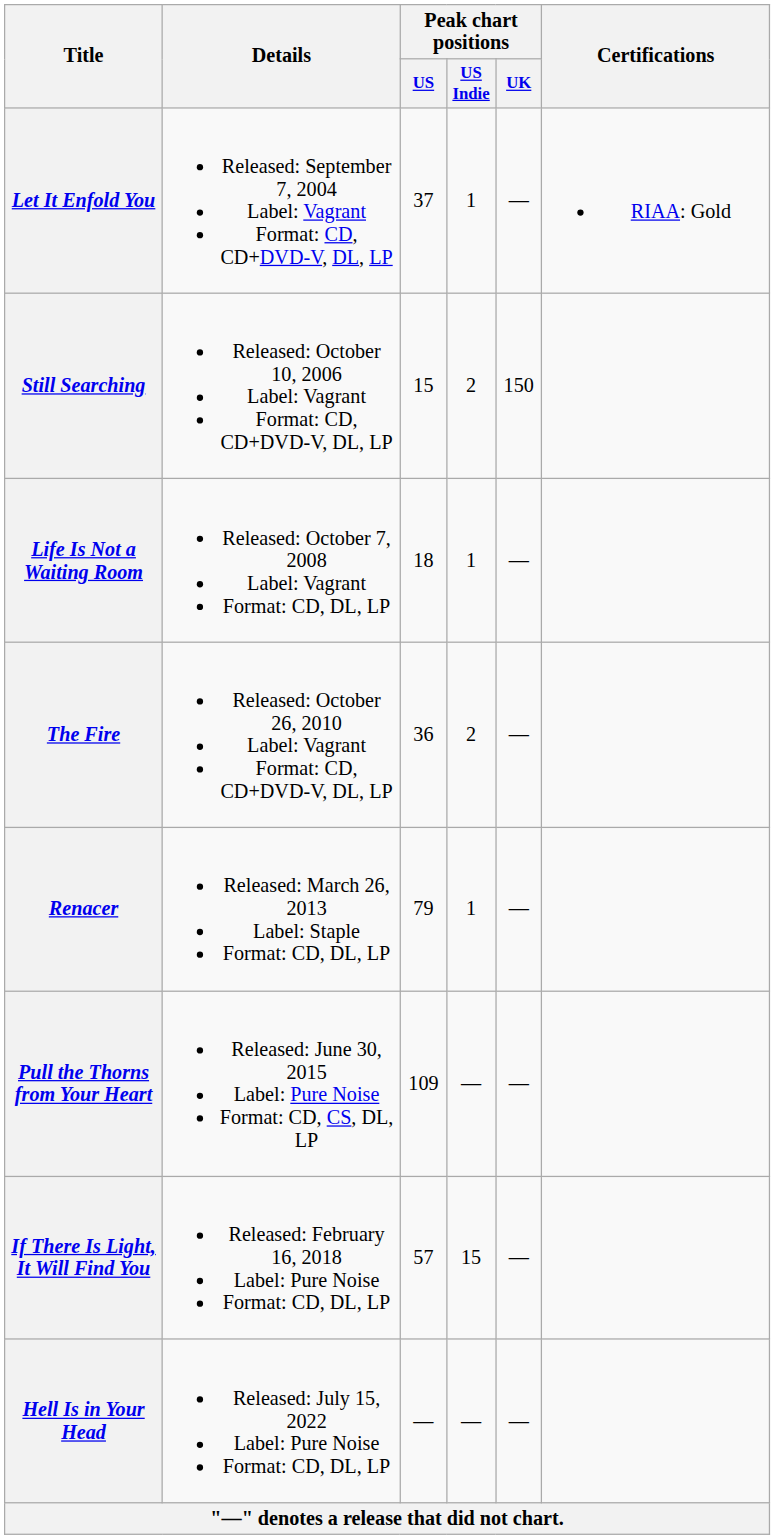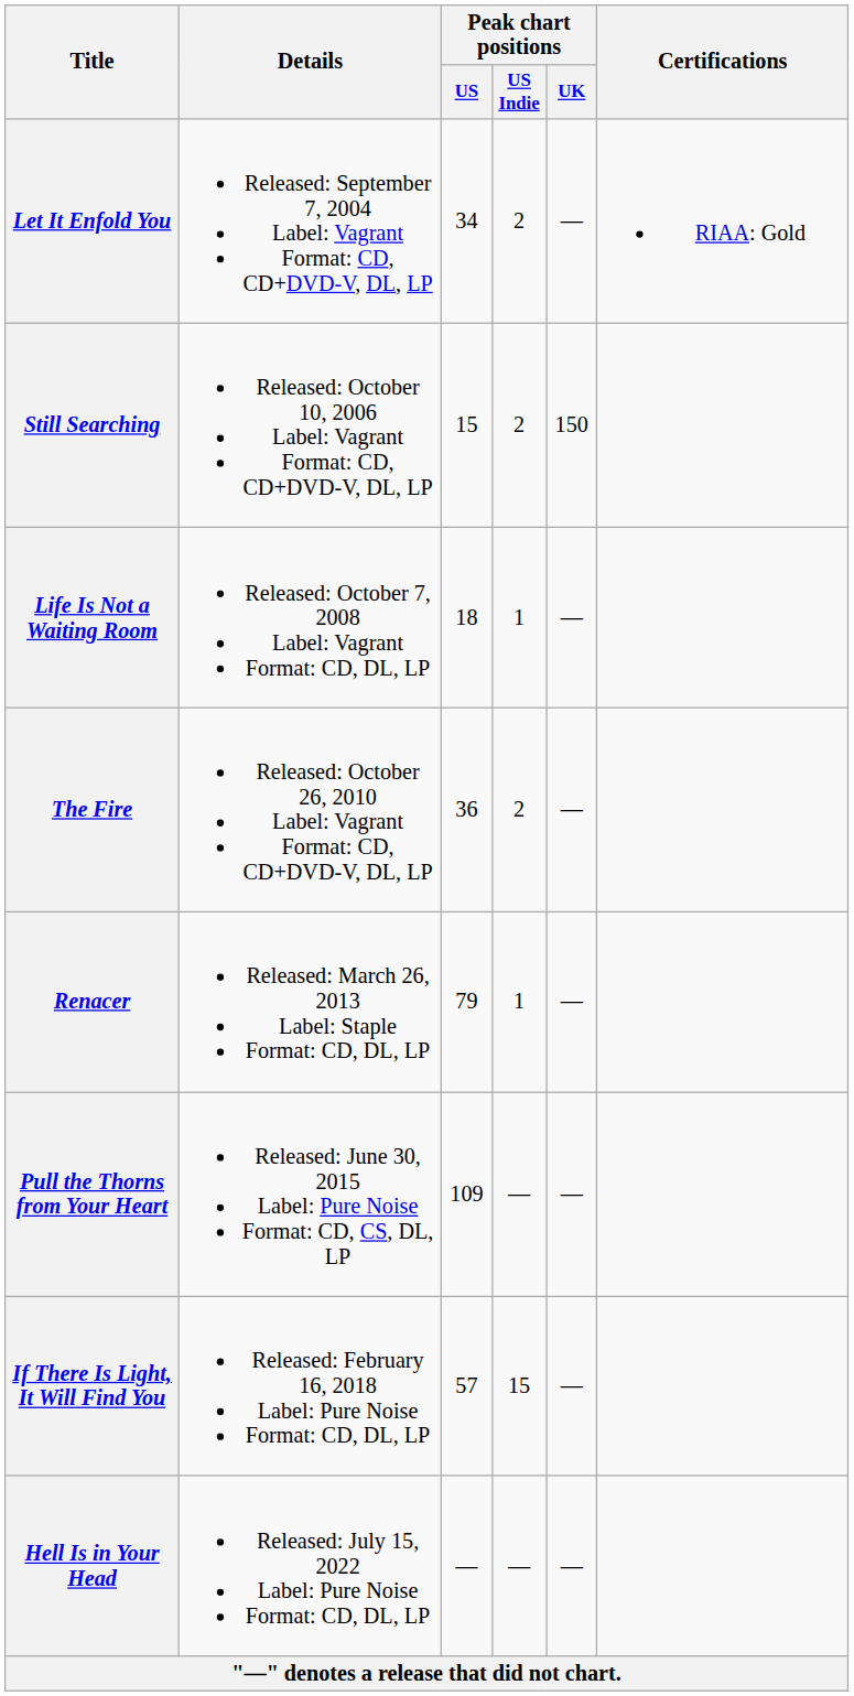Let It Enfold You | Peak chart positions / US: 37 -> 34
Let It Enfold You | Peak chart positions / US Indie: 1 -> 2
